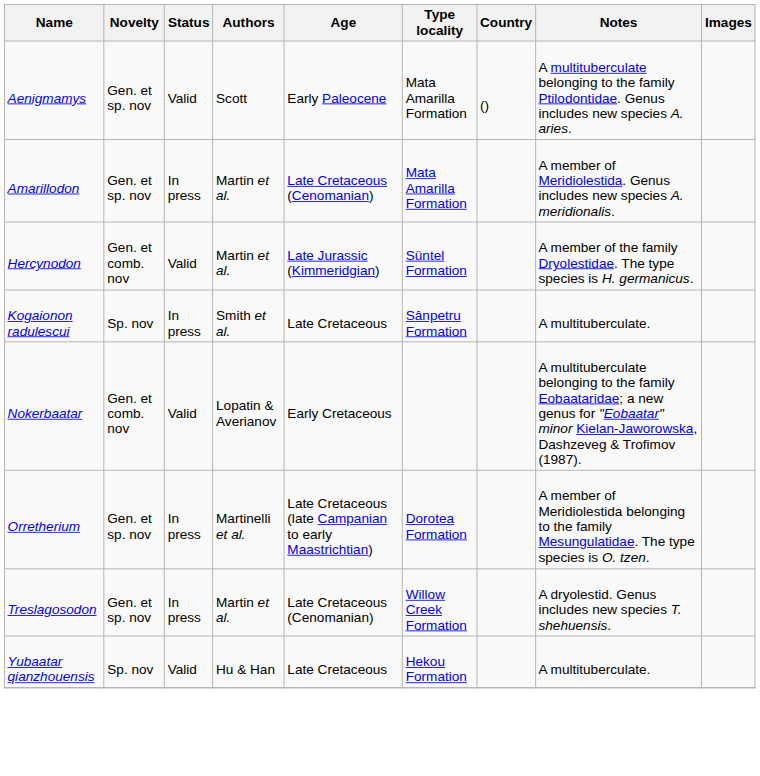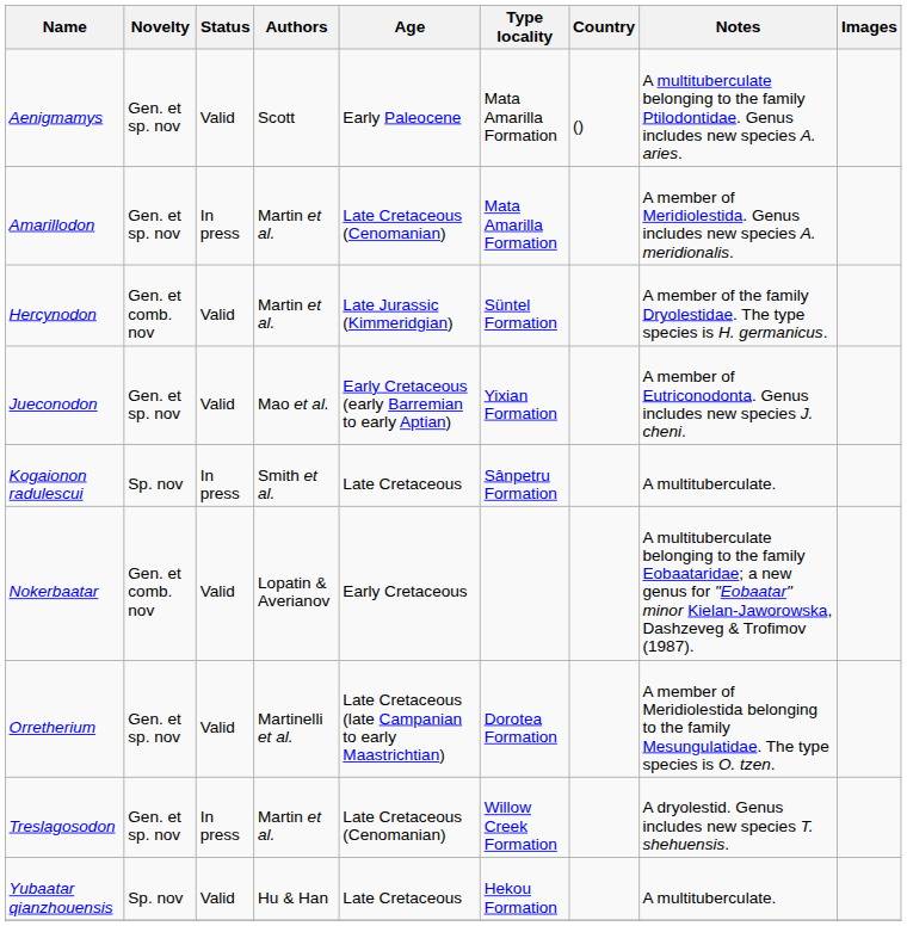+ row: Jueconodon | Gen. et sp. nov | Valid | Mao et al. | Early Cretaceous (early Barremian to early Aptian) | Yixian Formation | A member of Eutriconodonta. Genus includes new species J. cheni.
Orretherium | Status: In press -> Valid
